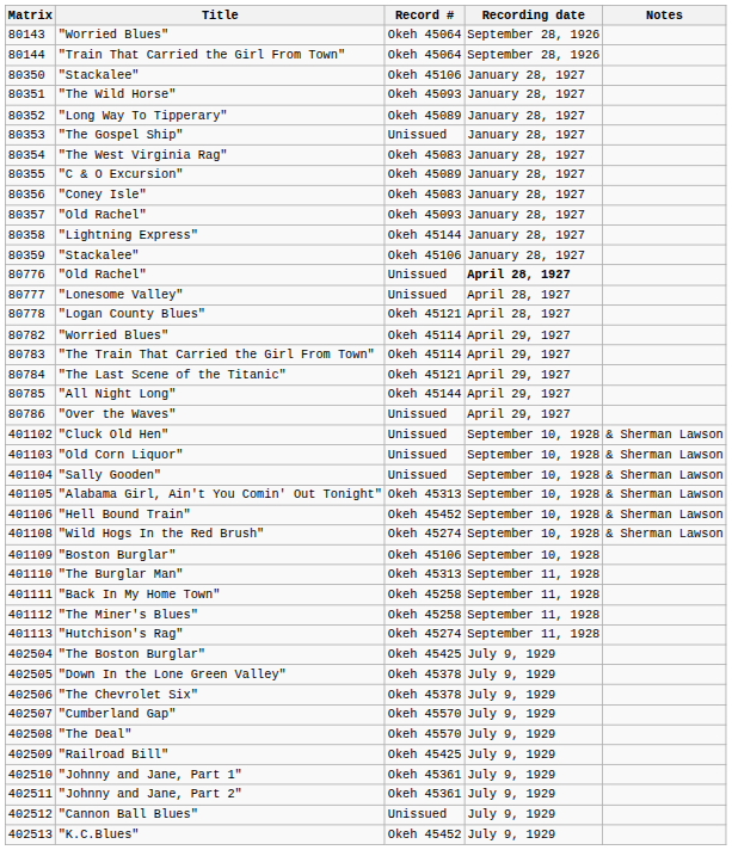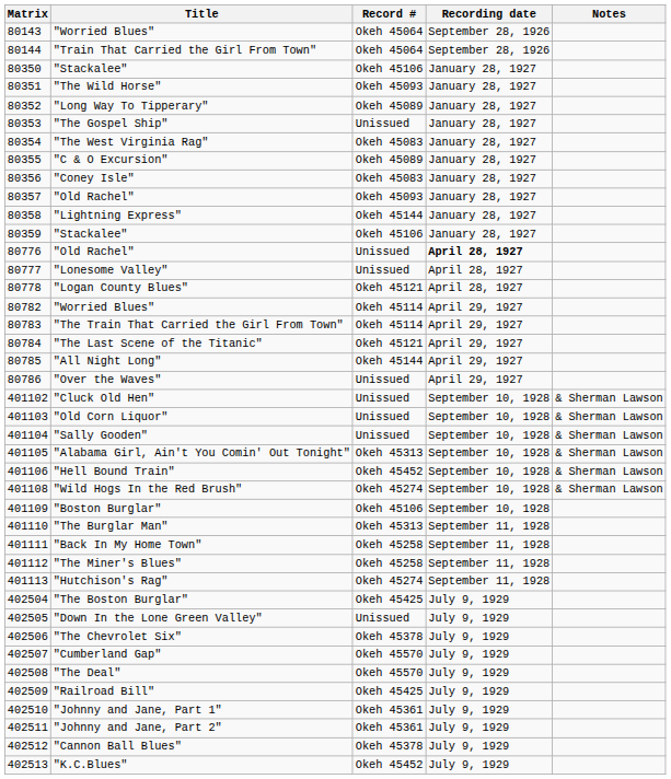"Down In the Lone Green Valley" | Record #: Okeh 45378 -> Unissued
"Cannon Ball Blues" | Record #: Unissued -> Okeh 45378
